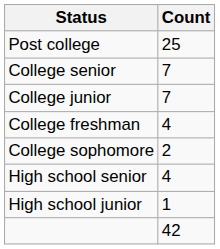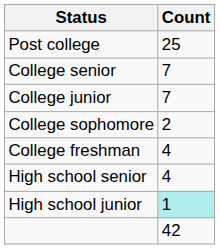rows swapped: College sophomore <-> College freshman
High school junior | Count: no background -> paleturquoise background
